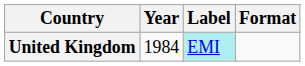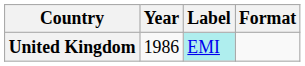United Kingdom | Year: 1984 -> 1986
